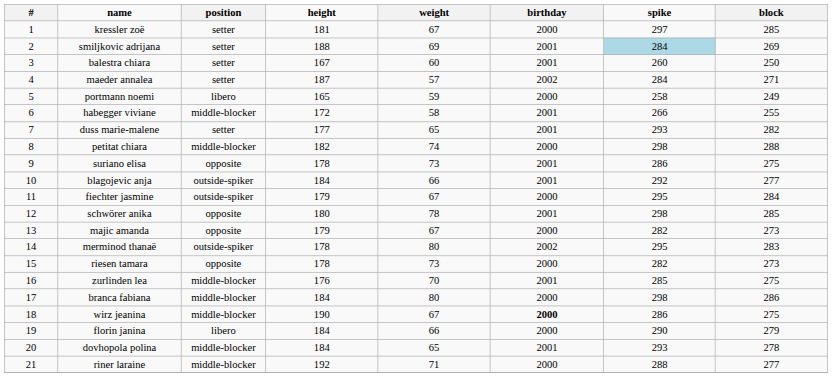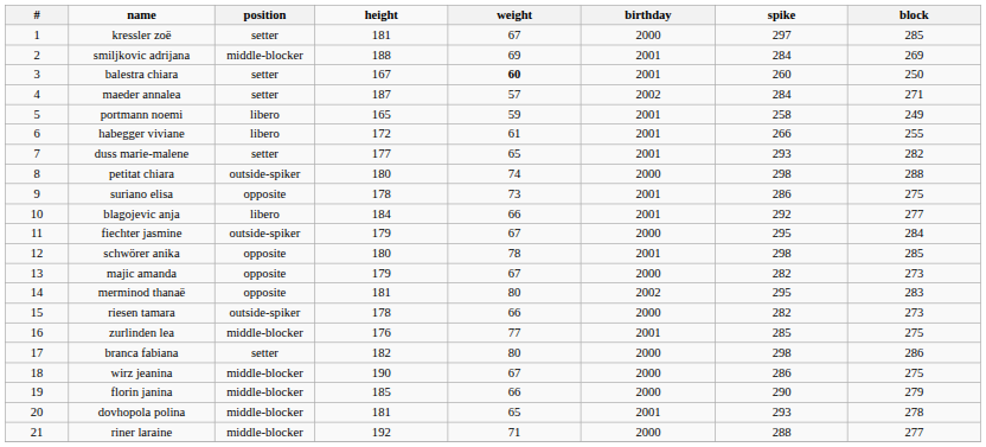smiljkovic adrijana | position: setter -> middle-blocker
smiljkovic adrijana | spike: lightblue background -> no background
balestra chiara | weight: normal -> bold
portmann noemi | birthday: 2000 -> 2001
habegger viviane | position: middle-blocker -> libero
habegger viviane | weight: 58 -> 61
petitat chiara | position: middle-blocker -> outside-spiker
petitat chiara | height: 182 -> 180
blagojevic anja | position: outside-spiker -> libero
merminod thanaë | position: outside-spiker -> opposite
merminod thanaë | height: 178 -> 181
riesen tamara | position: opposite -> outside-spiker
riesen tamara | weight: 73 -> 66
zurlinden lea | weight: 70 -> 77
branca fabiana | position: middle-blocker -> setter
branca fabiana | height: 184 -> 182
wirz jeanina | birthday: bold -> normal
florin janina | position: libero -> middle-blocker
florin janina | height: 184 -> 185
dovhopola polina | height: 184 -> 181
